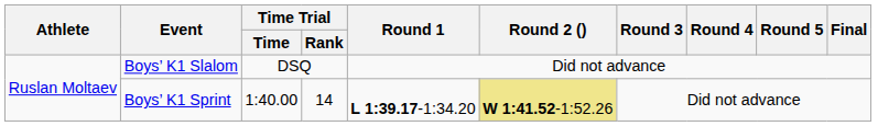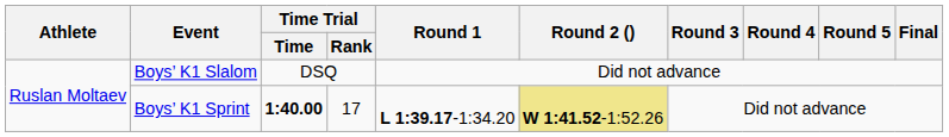Boys’ K1 Sprint | Time Trial / Time: normal -> bold
Boys’ K1 Sprint | Time Trial / Rank: 14 -> 17
